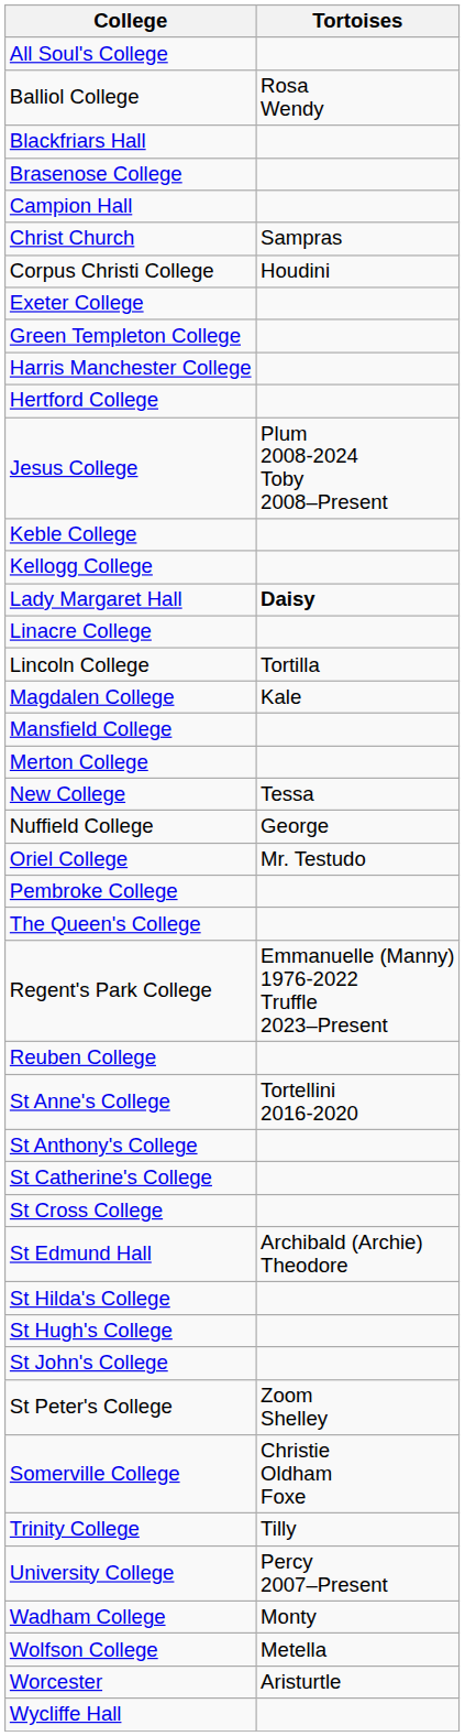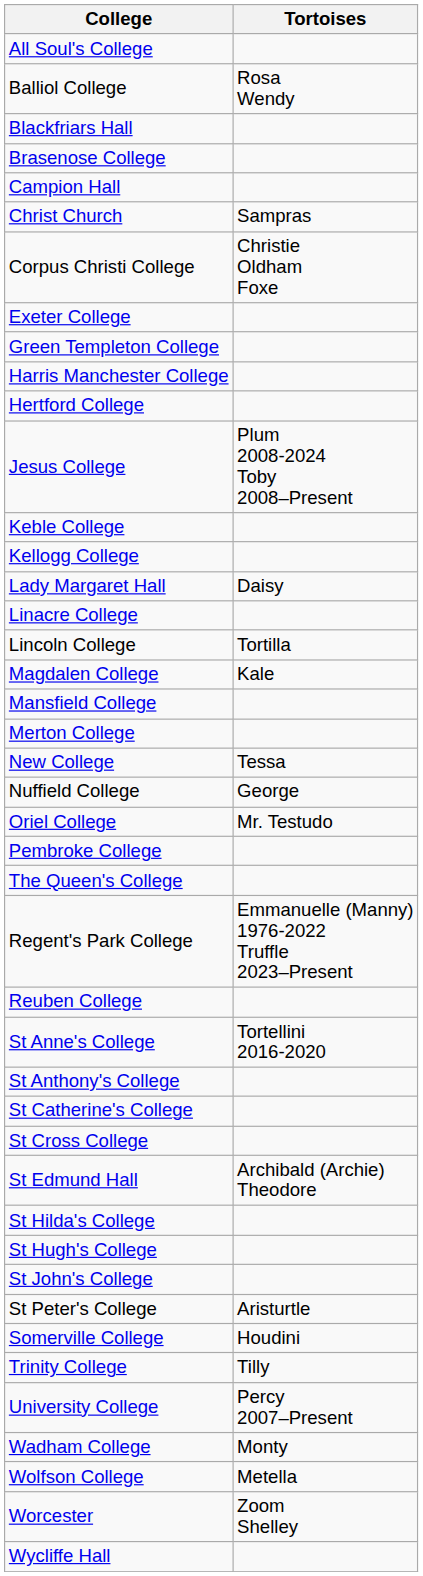Corpus Christi College | Tortoises: Houdini -> Christie Oldham Foxe
Lady Margaret Hall | Tortoises: bold -> normal
St Peter's College | Tortoises: Zoom Shelley -> Aristurtle
Somerville College | Tortoises: Christie Oldham Foxe -> Houdini
Worcester | Tortoises: Aristurtle -> Zoom Shelley
